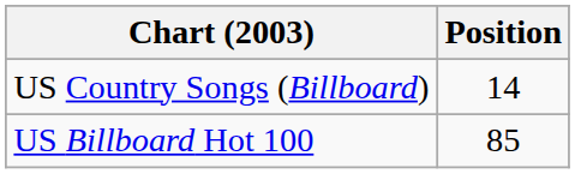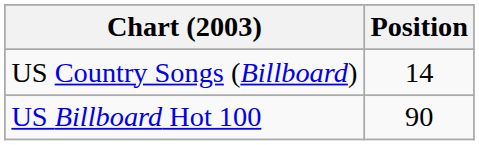US Billboard Hot 100 | Position: 85 -> 90
